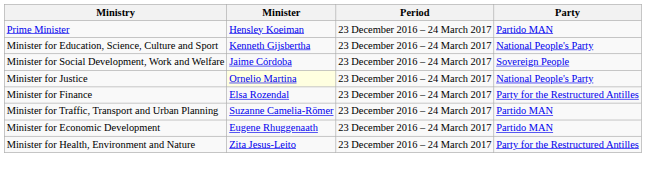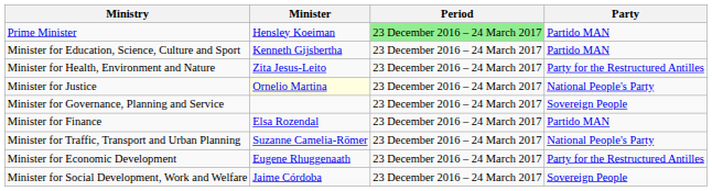Prime Minister | Period: no background -> lightgreen background
Minister for Education, Science, Culture and Sport | Party: National People's Party -> Partido MAN
rows swapped: Minister for Social Development, Work and Welfare <-> Minister for Health, Environment and Nature
+ row: Minister for Governance, Planning and Service | 23 December 2016 – 24 March 2017 | Sovereign People
Minister for Finance | Party: Party for the Restructured Antilles -> Partido MAN
Minister for Traffic, Transport and Urban Planning | Party: Partido MAN -> National People's Party
Minister for Economic Development | Party: Partido MAN -> Party for the Restructured Antilles
